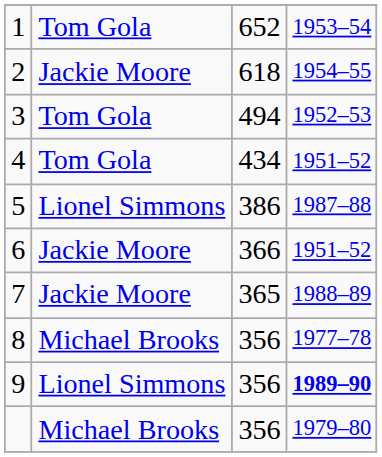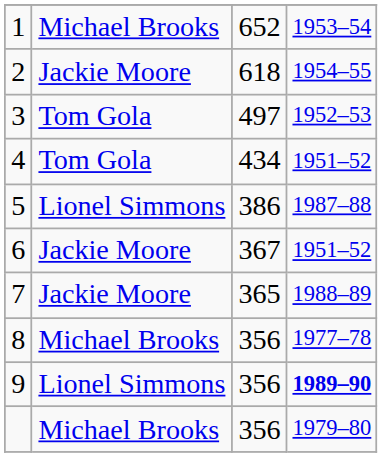1 | column 2: Tom Gola -> Michael Brooks
3 | column 3: 494 -> 497
6 | column 3: 366 -> 367
